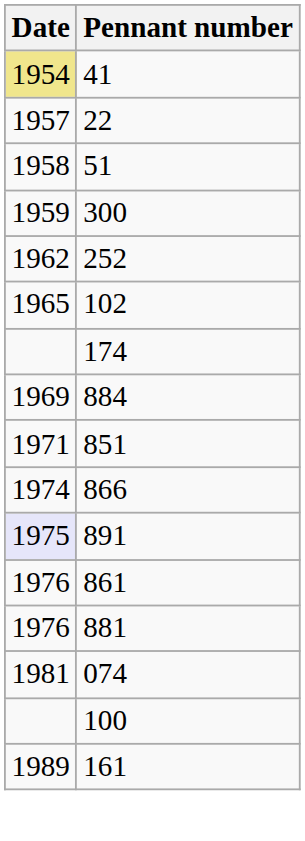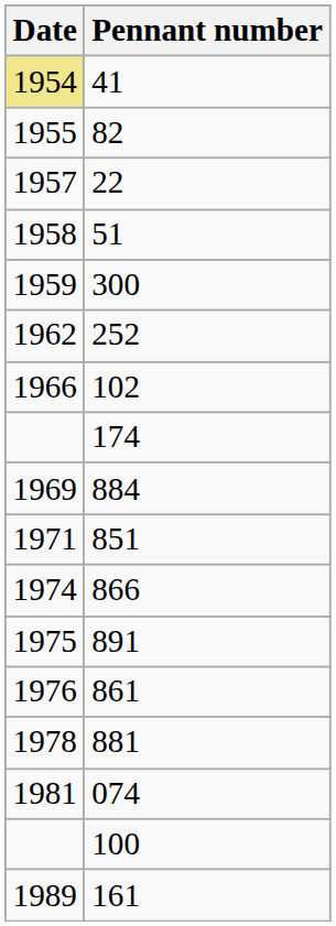+ row: 1955 | 82
102 | Date: 1965 -> 1966
891 | Date: lavender background -> no background
881 | Date: 1976 -> 1978
